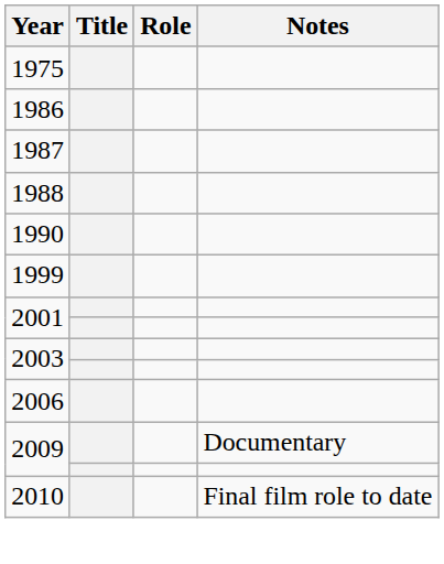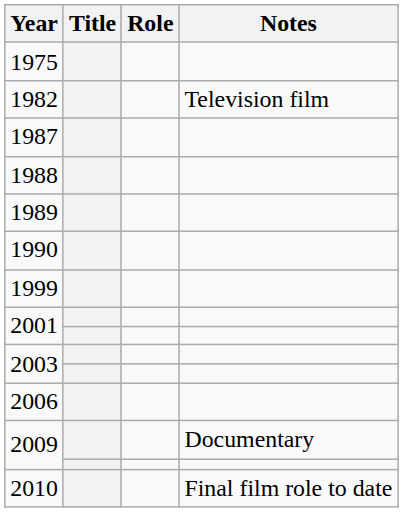+ row: 1982 | Television film
- row: 1986
+ row: 1989
